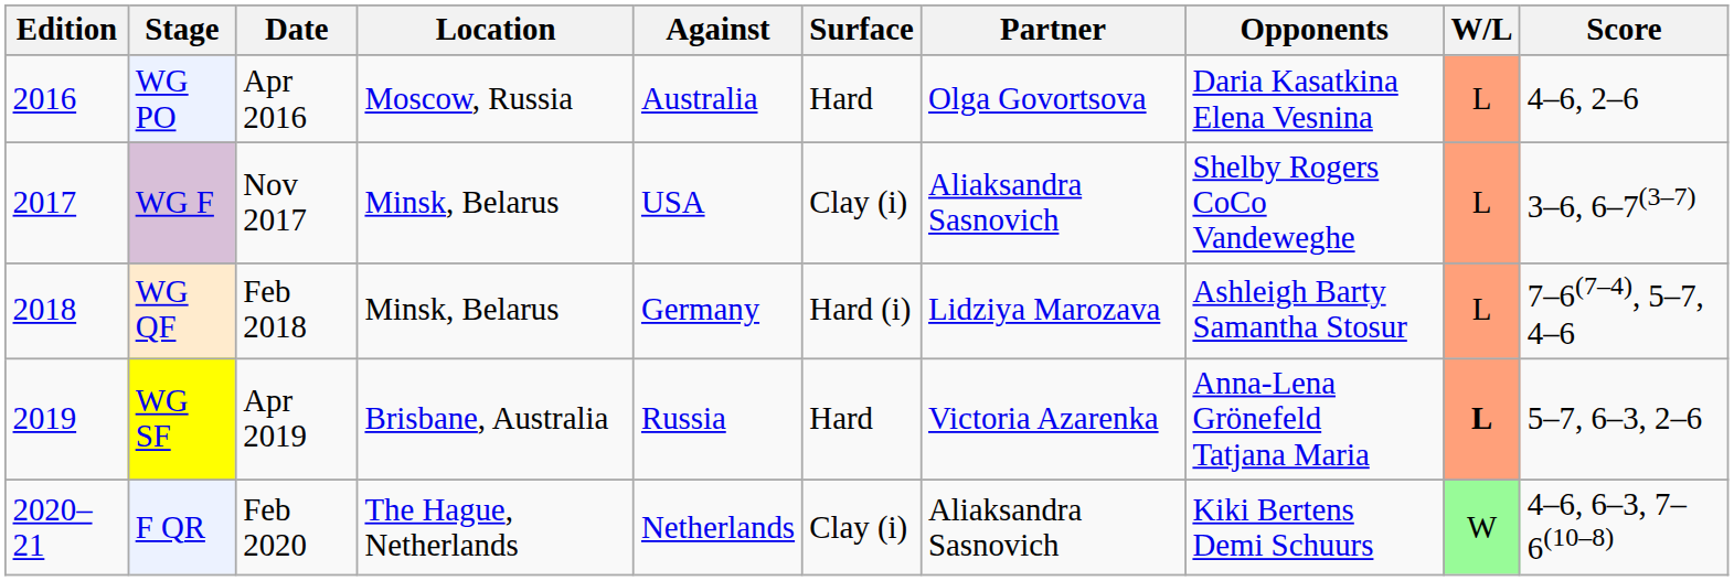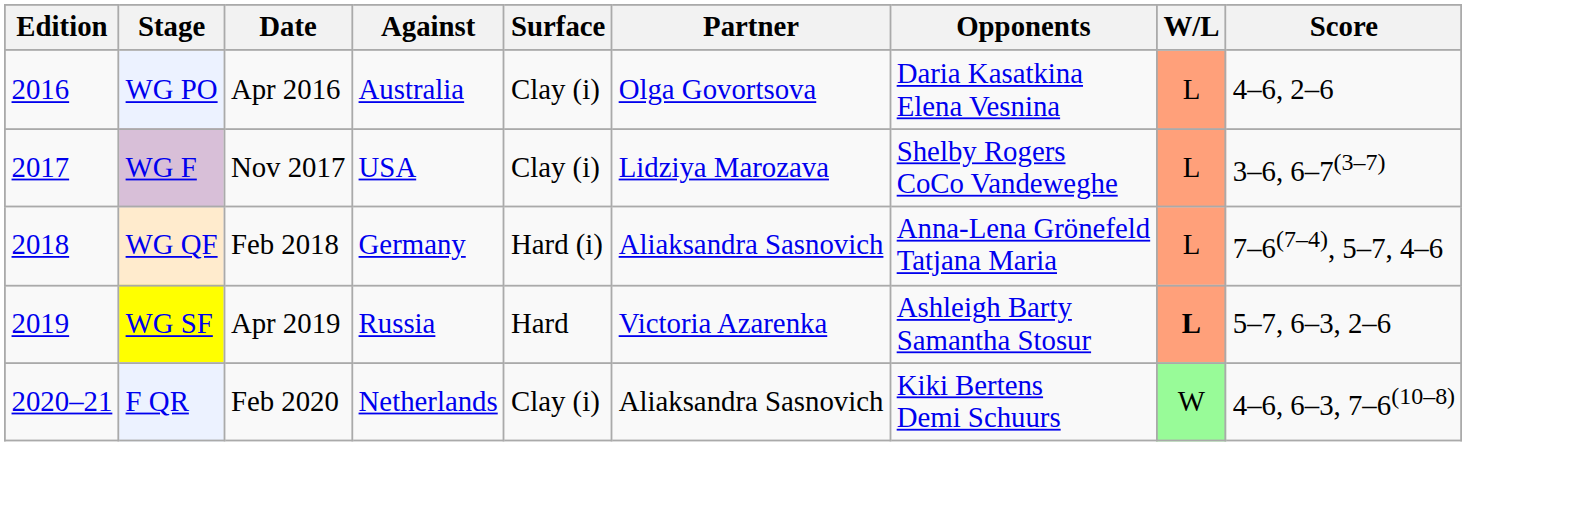- column: Location | Moscow, Russia | Minsk, Belarus | Minsk, Belarus | Brisbane, Australia | The Hague, Netherlands
WG PO | Surface: Hard -> Clay (i)
WG F | Partner: Aliaksandra Sasnovich -> Lidziya Marozava
WG QF | Partner: Lidziya Marozava -> Aliaksandra Sasnovich
WG QF | Opponents: Ashleigh Barty Samantha Stosur -> Anna-Lena Grönefeld Tatjana Maria
WG SF | Opponents: Anna-Lena Grönefeld Tatjana Maria -> Ashleigh Barty Samantha Stosur
